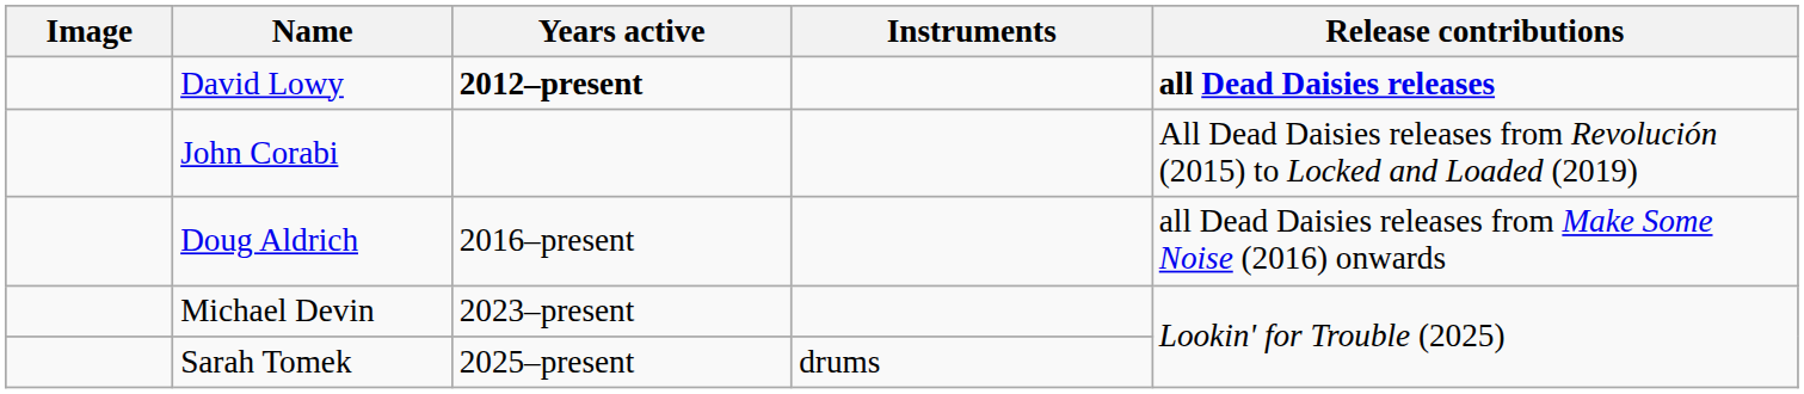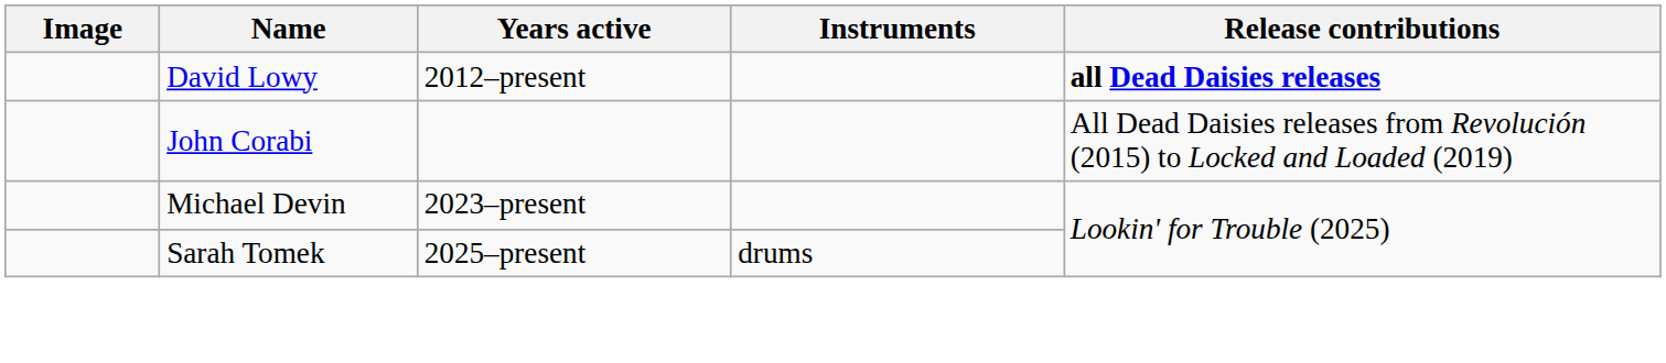David Lowy | Years active: bold -> normal
- row: Doug Aldrich | 2016–present | all Dead Daisies releases from Make Some Noise (2016) onwards
